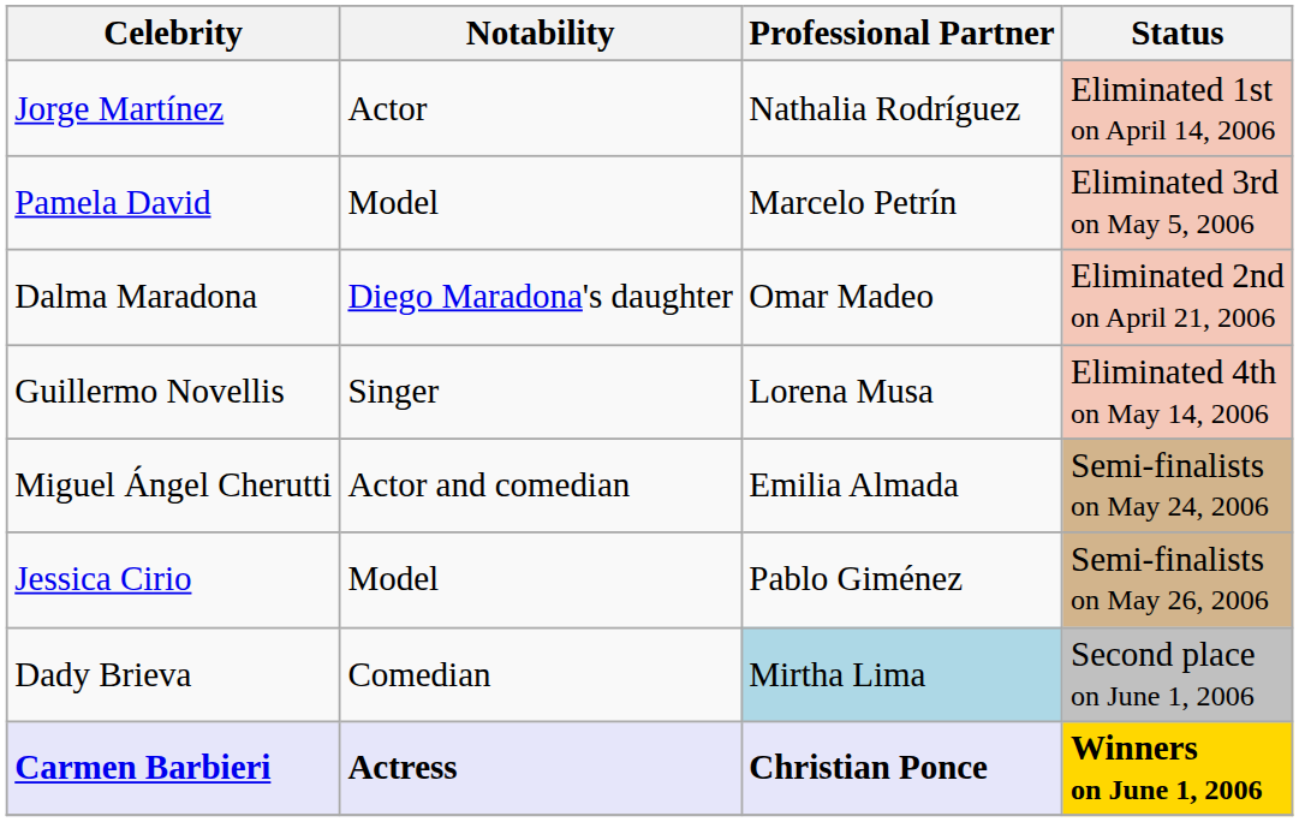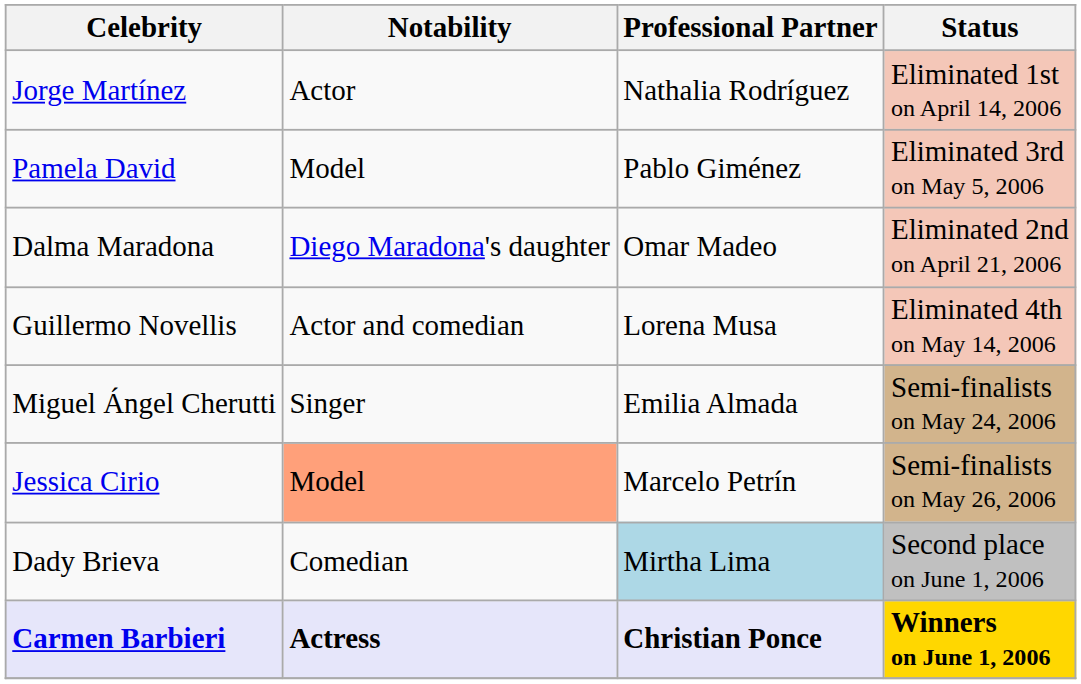Pamela David | Professional Partner: Marcelo Petrín -> Pablo Giménez
Guillermo Novellis | Notability: Singer -> Actor and comedian
Miguel Ángel Cherutti | Notability: Actor and comedian -> Singer
Jessica Cirio | Notability: no background -> lightsalmon background
Jessica Cirio | Professional Partner: Pablo Giménez -> Marcelo Petrín
